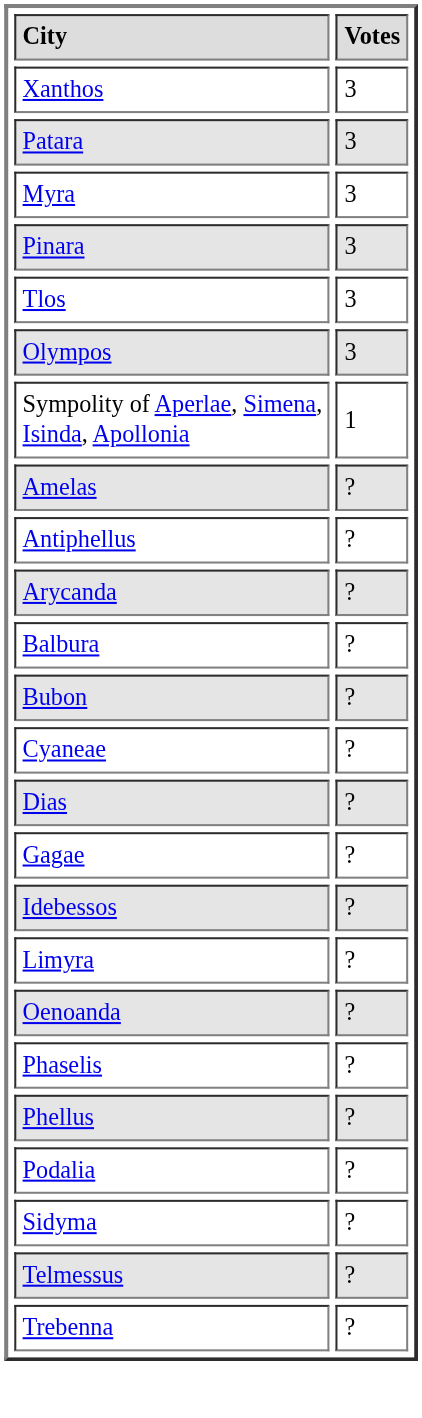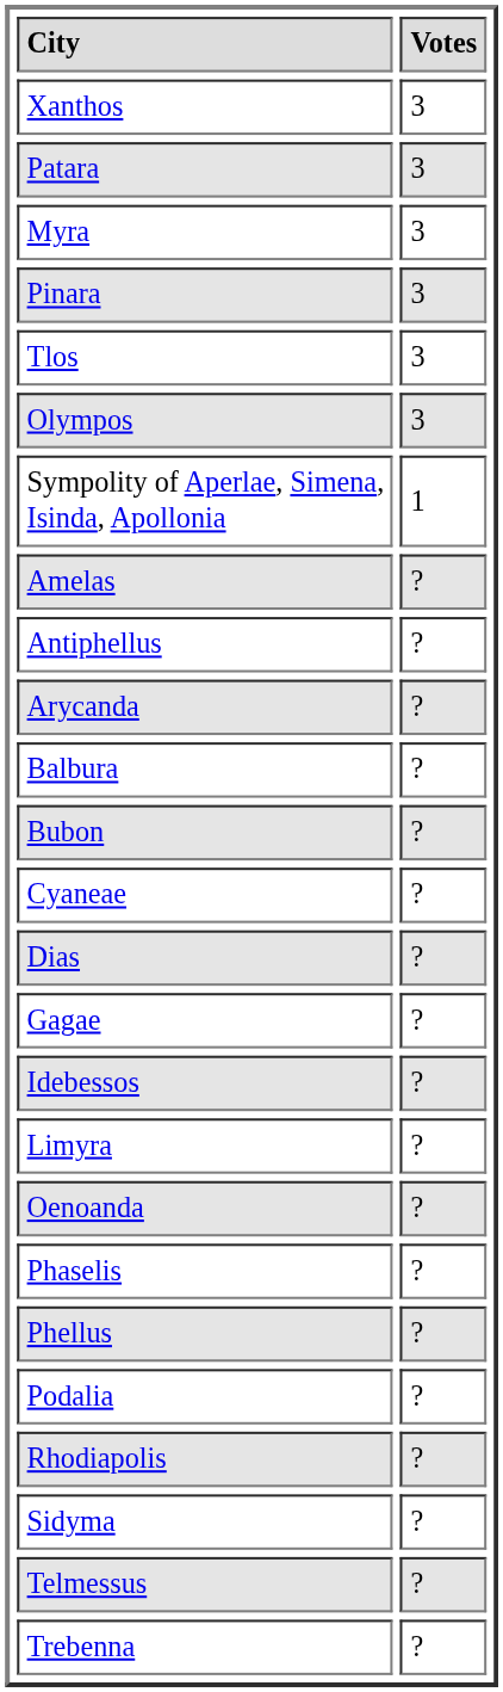+ row: Rhodiapolis | ?
